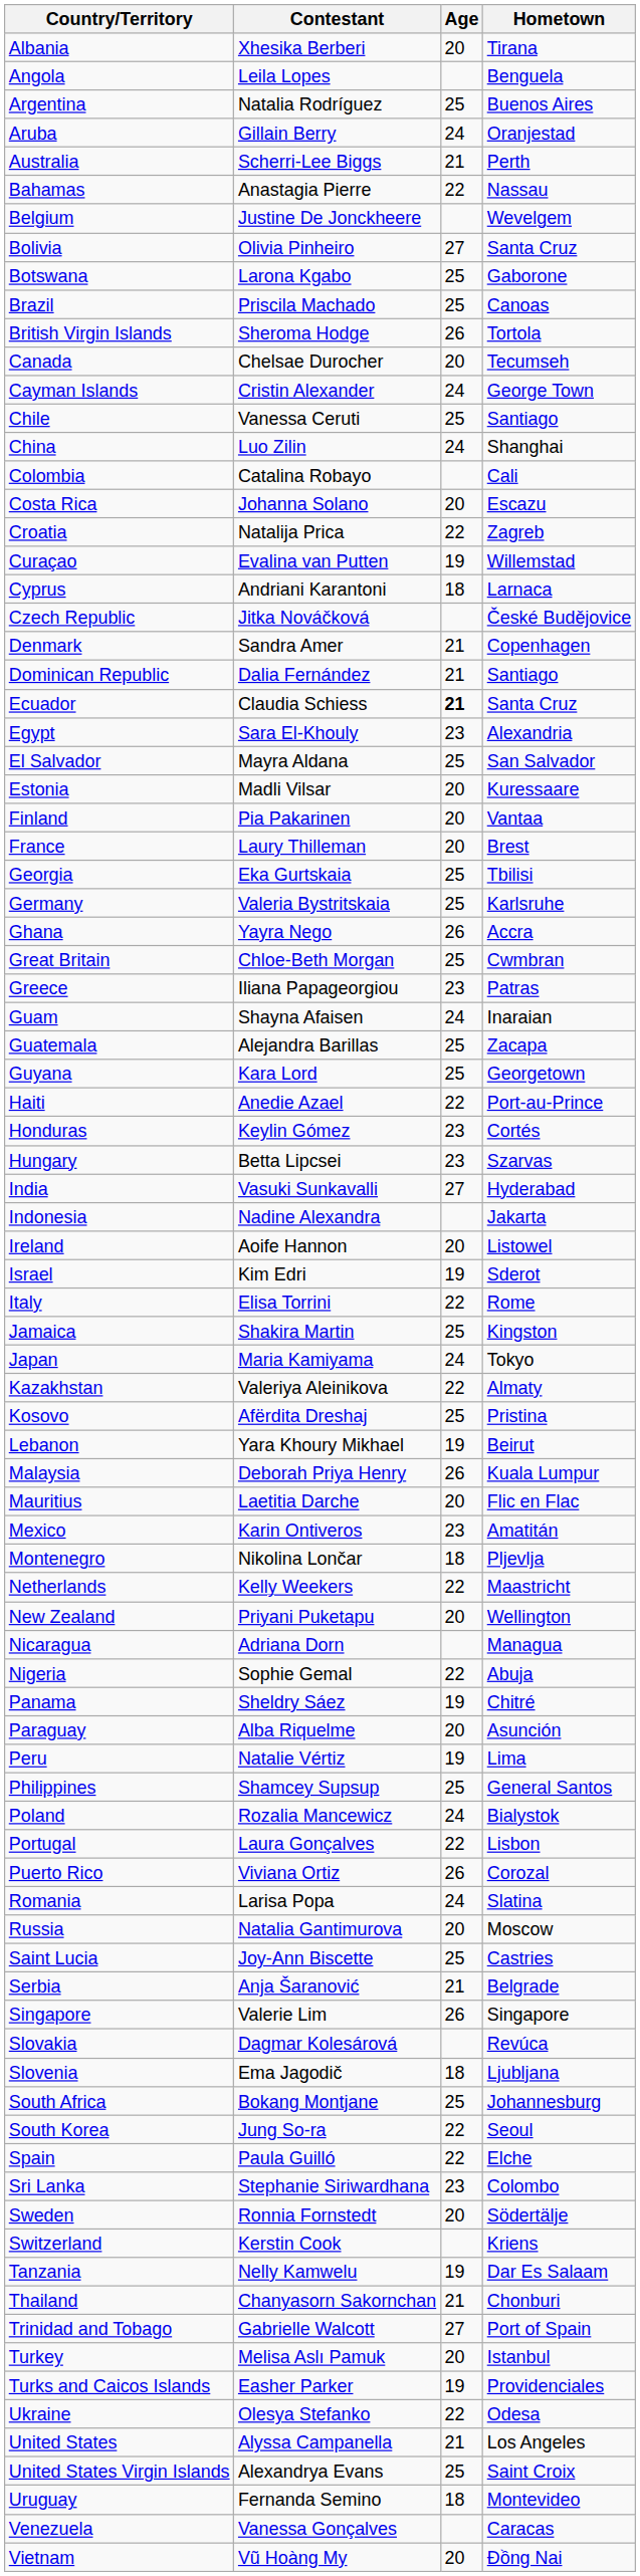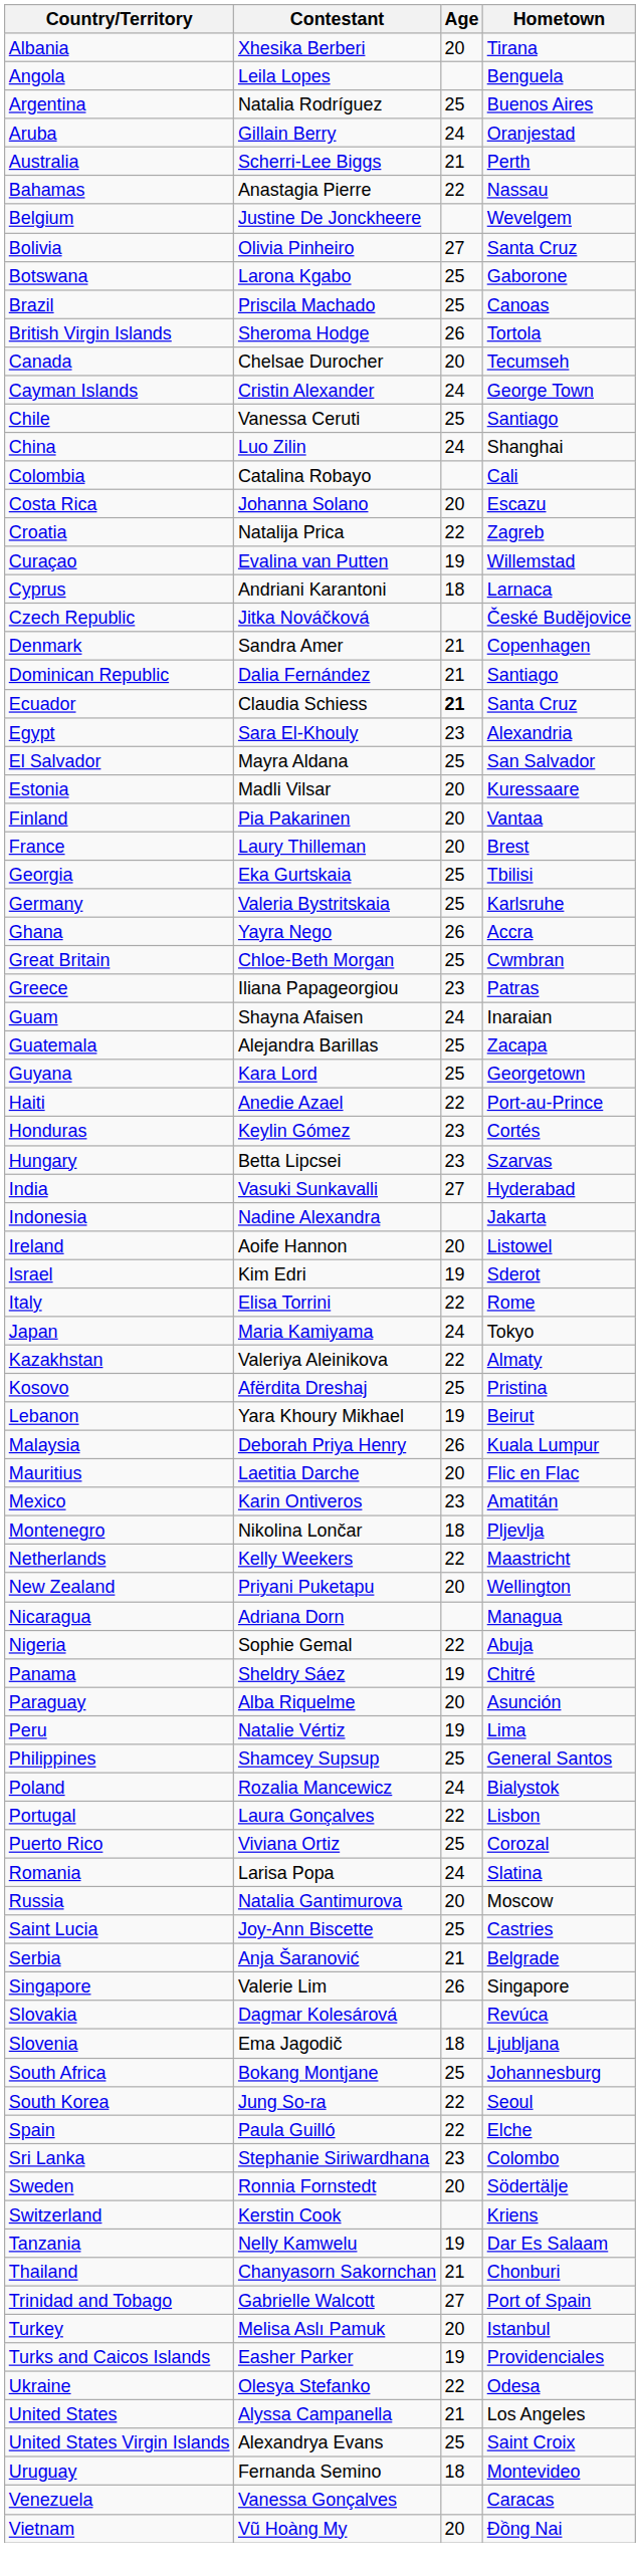- row: Jamaica | Shakira Martin | 25 | Kingston
Puerto Rico | Age: 26 -> 25
